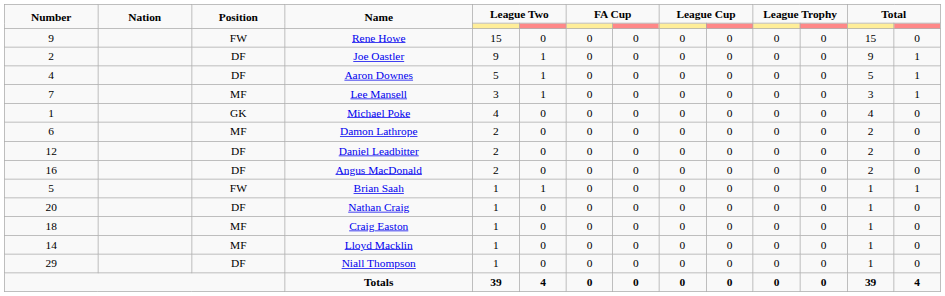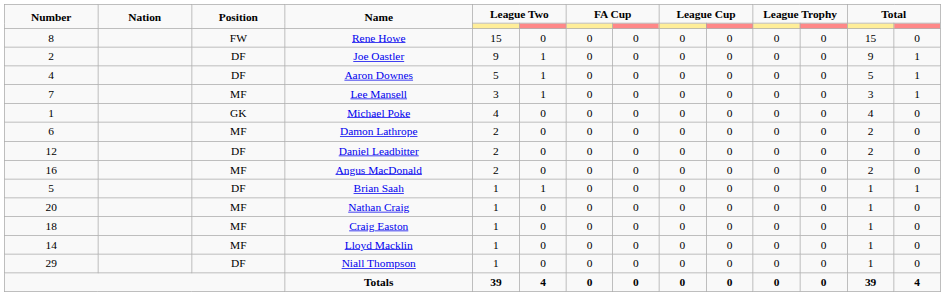Rene Howe | Number: 9 -> 8
Angus MacDonald | Position: DF -> MF
Brian Saah | Position: FW -> DF
Nathan Craig | Position: DF -> MF
